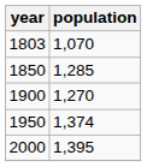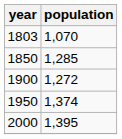1900 | population: 1,270 -> 1,272
